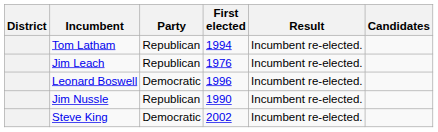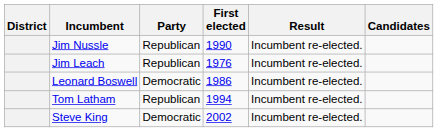rows swapped: Jim Nussle <-> Tom Latham
Leonard Boswell | First elected: 1996 -> 1986
